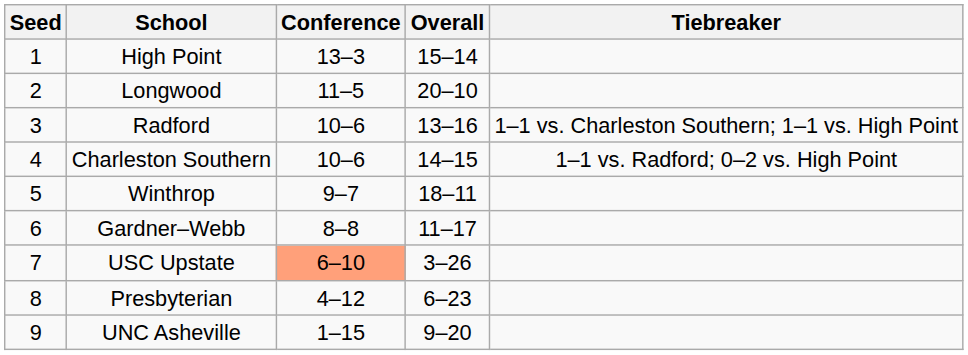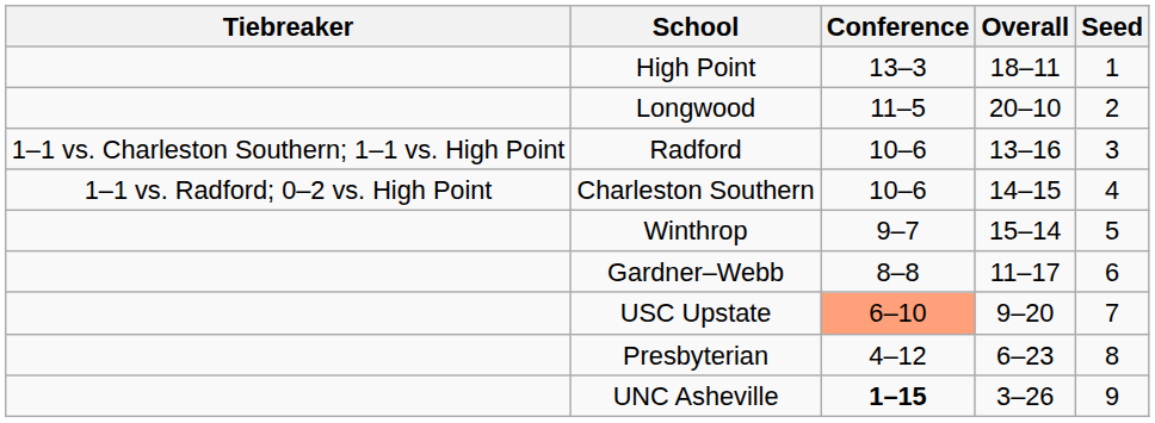columns swapped: Seed <-> Tiebreaker
High Point | Overall: 15–14 -> 18–11
Winthrop | Overall: 18–11 -> 15–14
USC Upstate | Overall: 3–26 -> 9–20
UNC Asheville | Conference: normal -> bold
UNC Asheville | Overall: 9–20 -> 3–26
